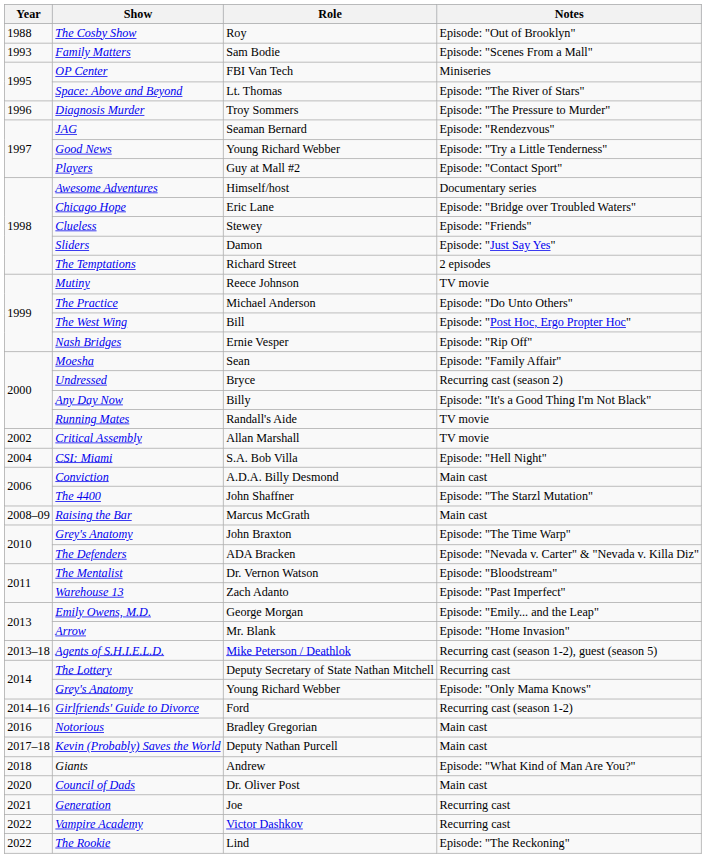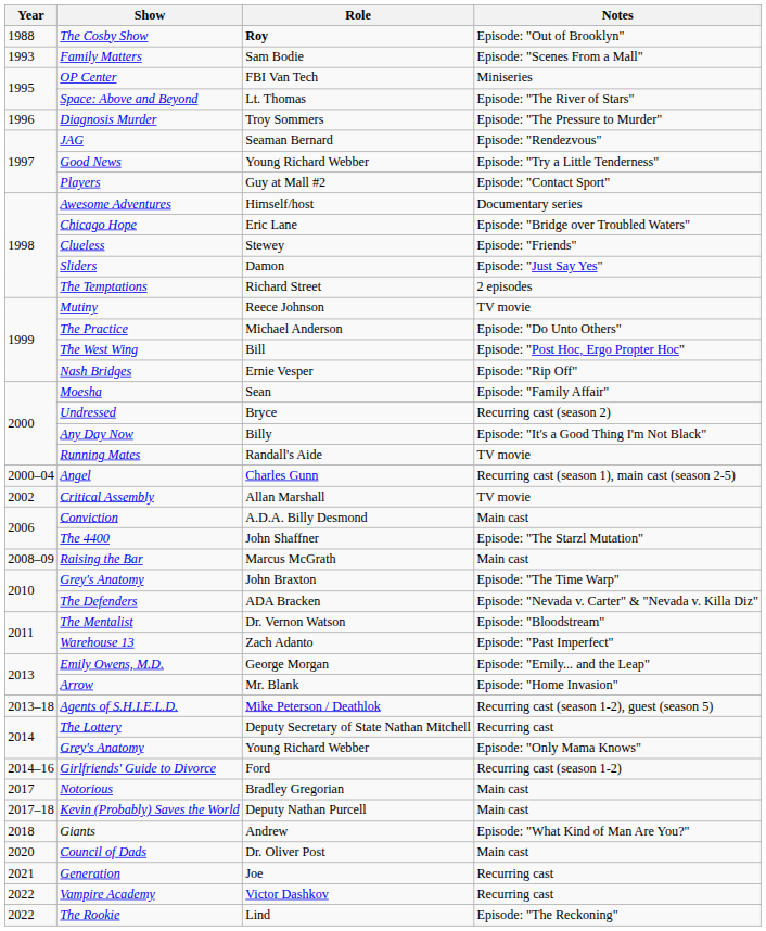The Cosby Show | Role: normal -> bold
+ row: 2000–04 | Angel | Charles Gunn | Recurring cast (season 1), main cast (season 2-5)
- row: 2004 | CSI: Miami | S.A. Bob Villa | Episode: "Hell Night"
Notorious | Year: 2016 -> 2017
